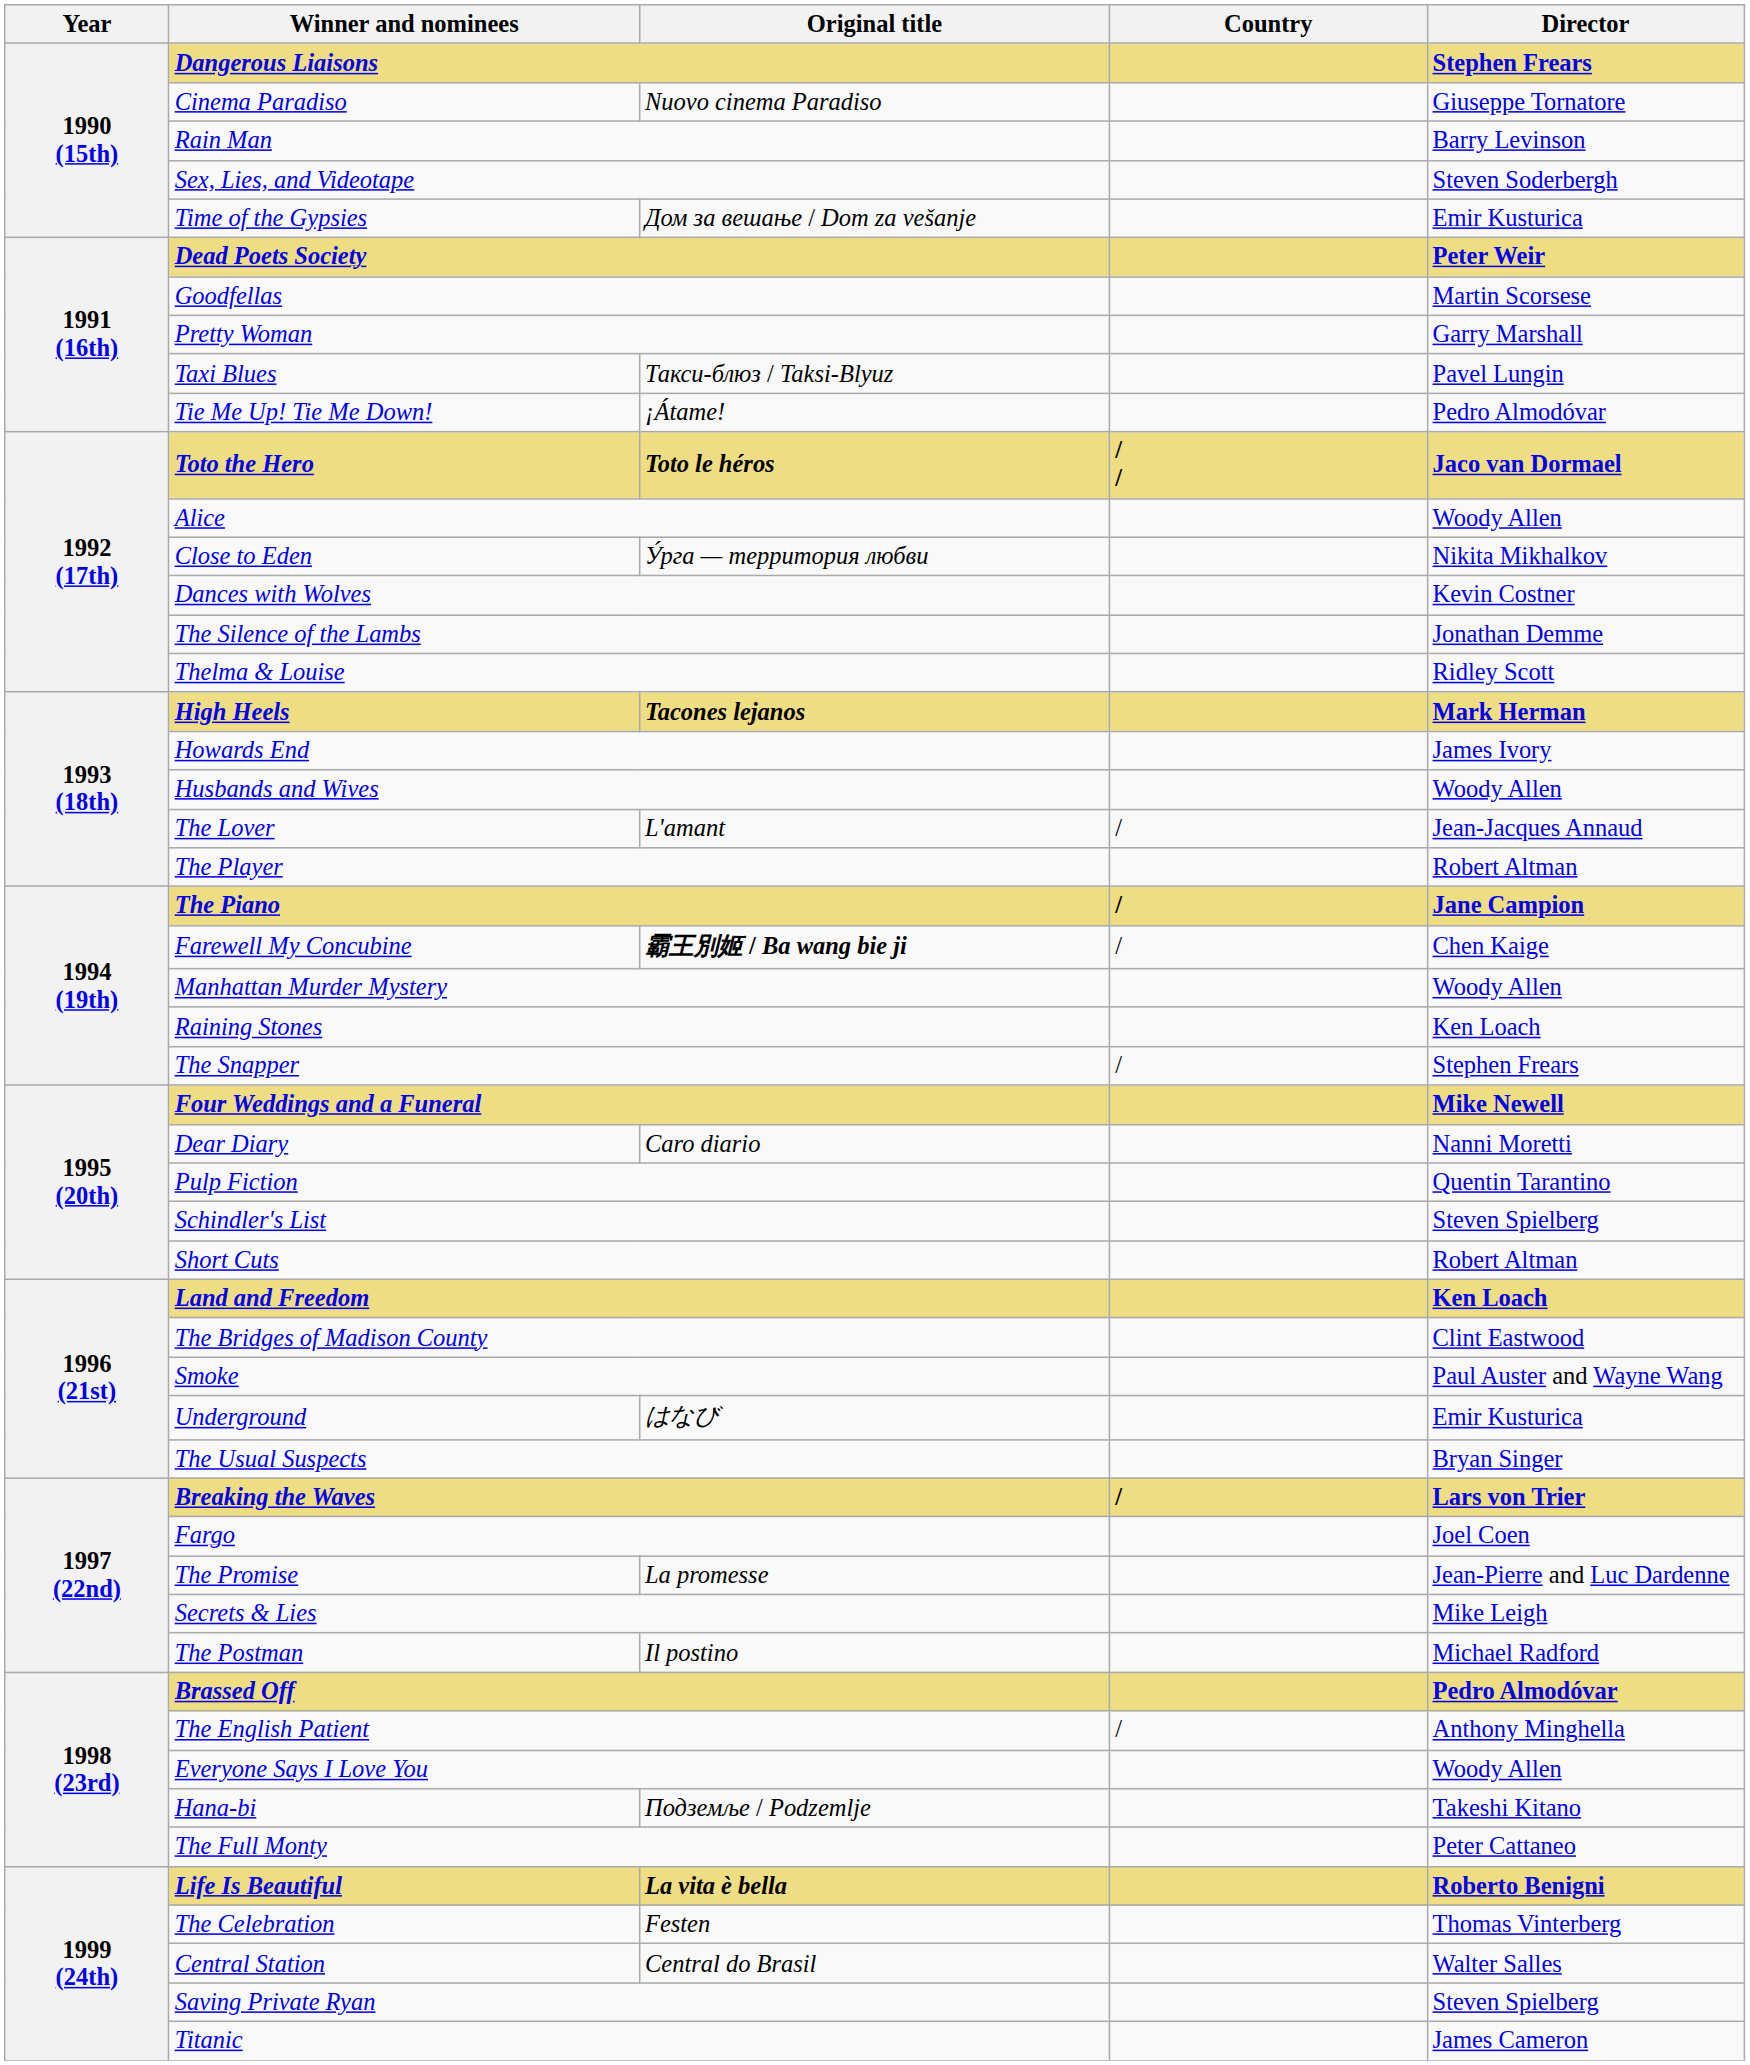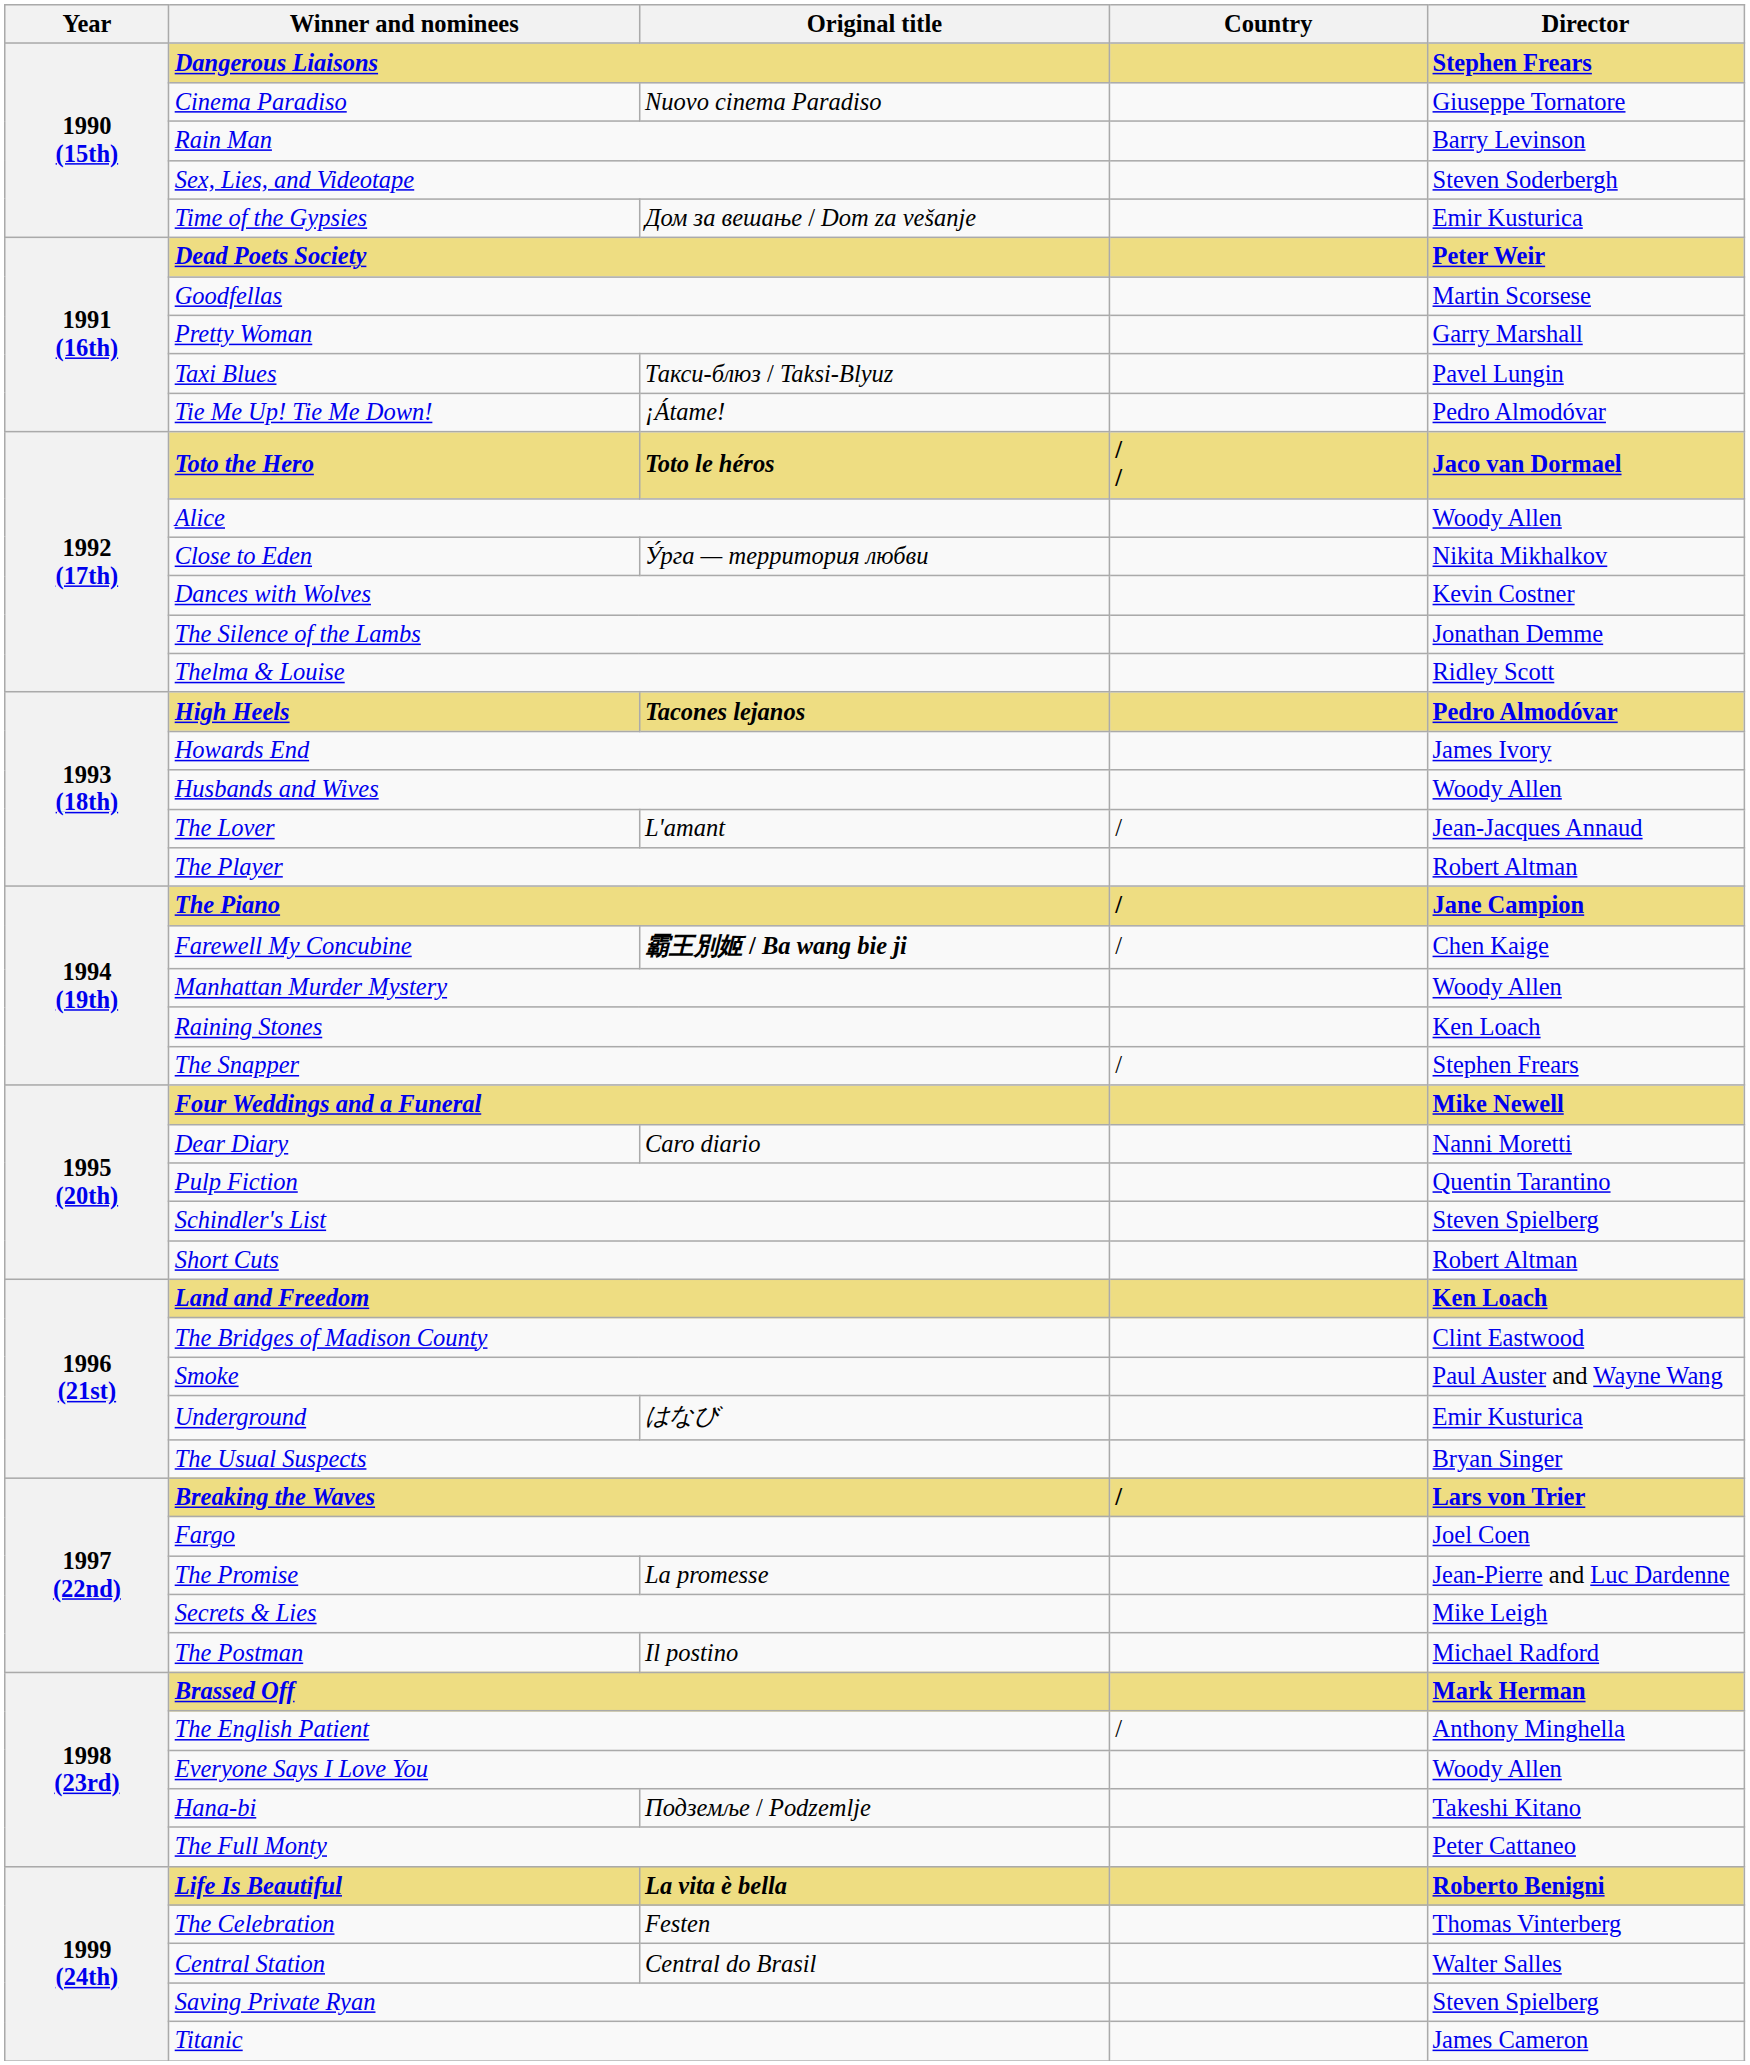High Heels | Director: Mark Herman -> Pedro Almodóvar
Brassed Off | Director: Pedro Almodóvar -> Mark Herman
